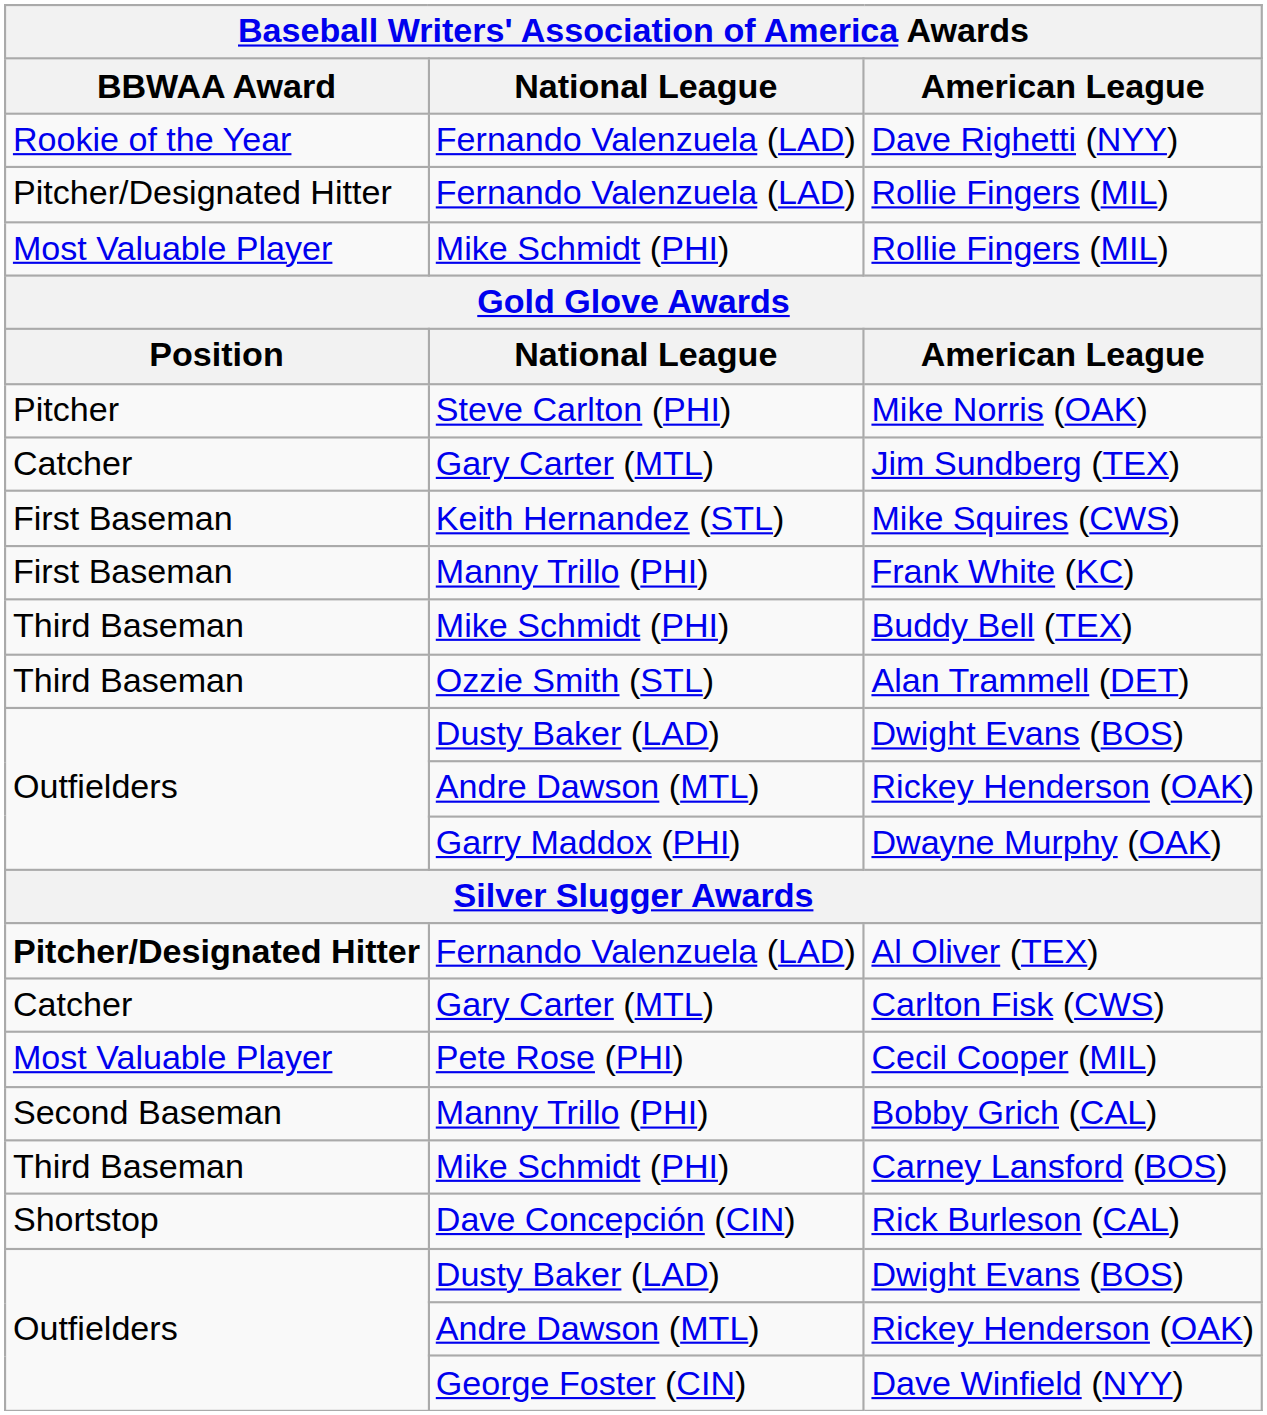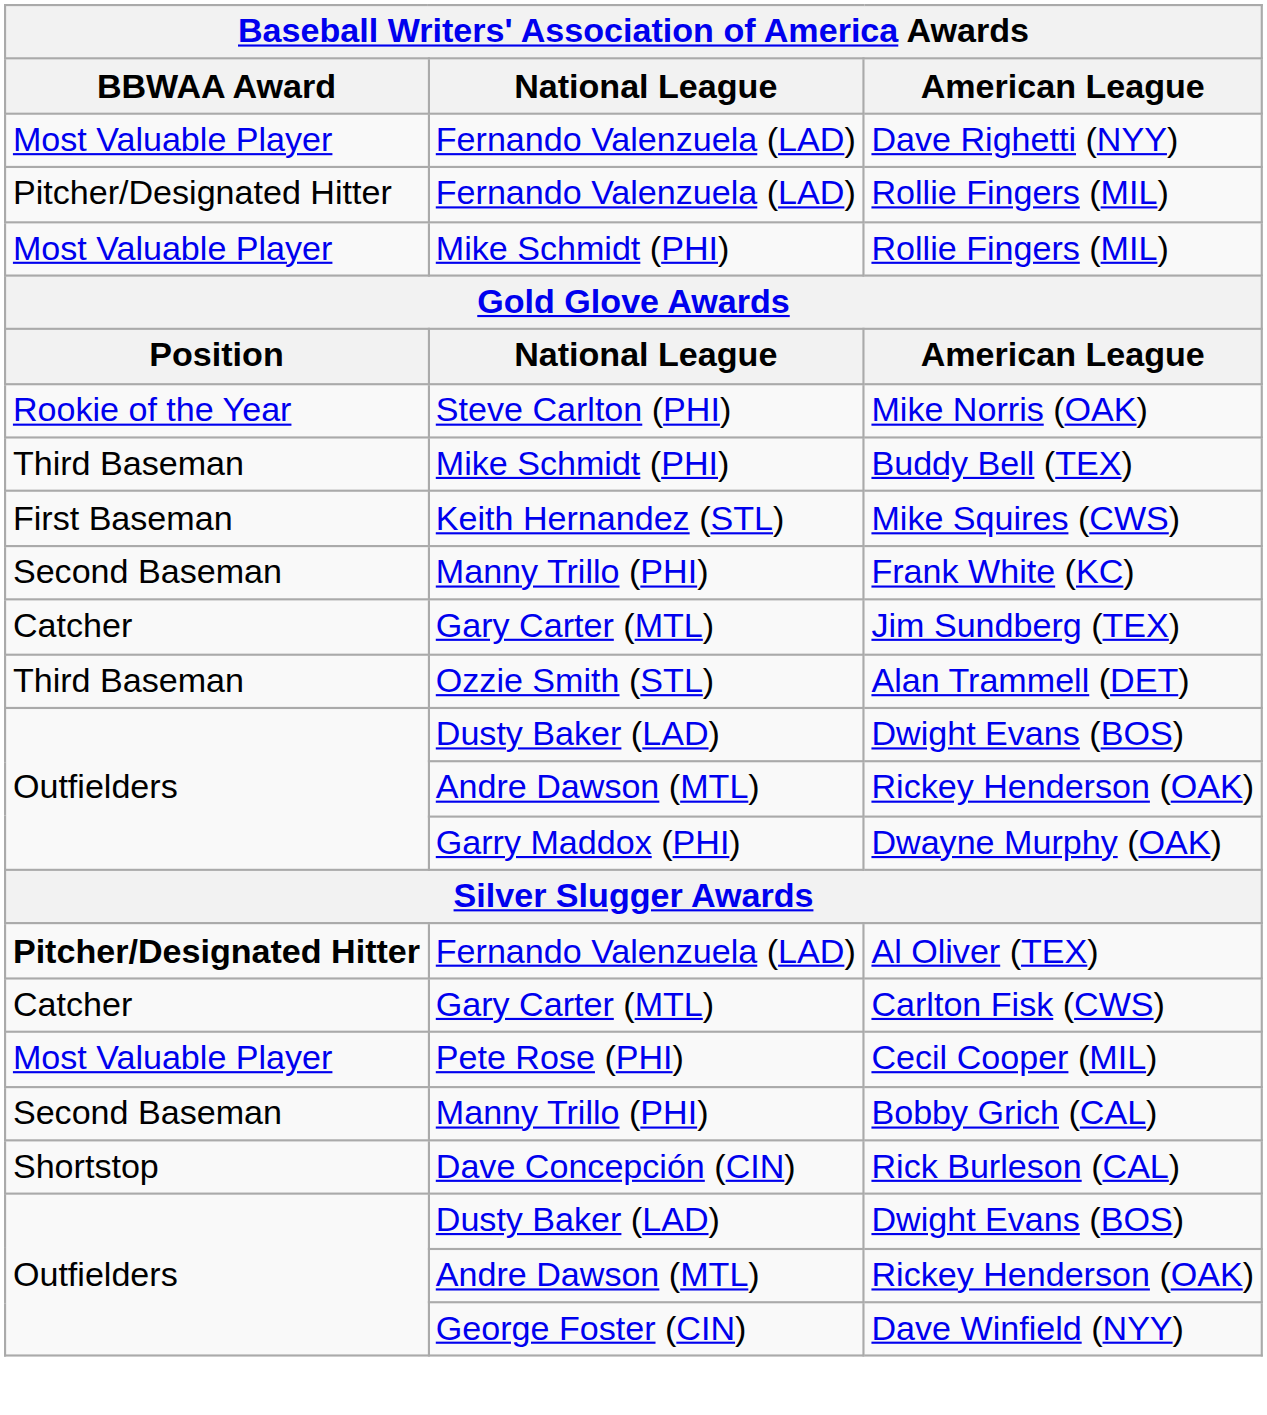Dave Righetti (NYY) | BBWAA Award: Rookie of the Year -> Most Valuable Player
Mike Norris (OAK) | BBWAA Award: Pitcher -> Rookie of the Year
rows swapped: Jim Sundberg (TEX) <-> Buddy Bell (TEX)
Frank White (KC) | BBWAA Award: First Baseman -> Second Baseman
- row: Third Baseman | Mike Schmidt (PHI) | Carney Lansford (BOS)
